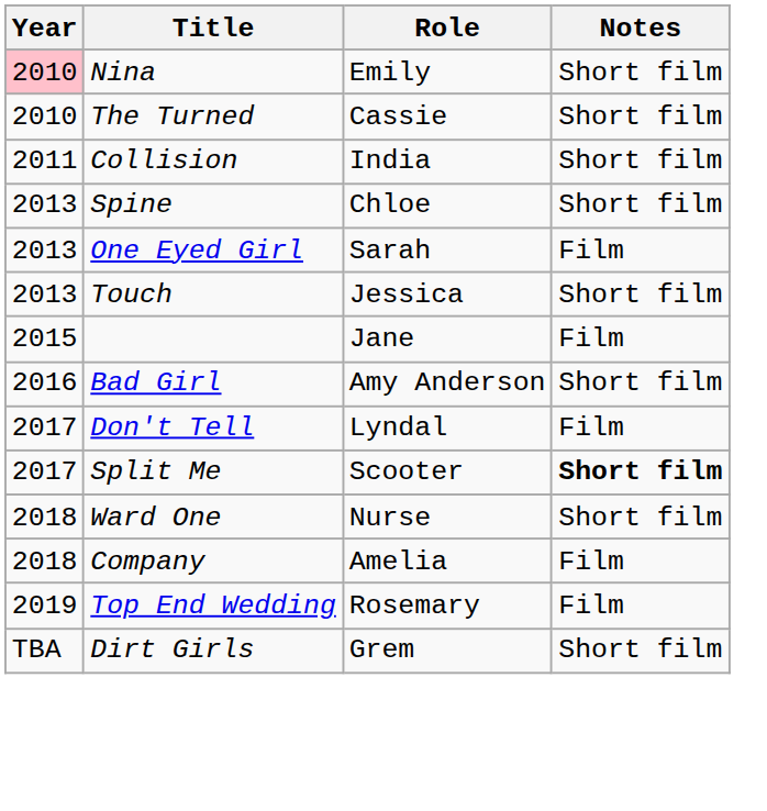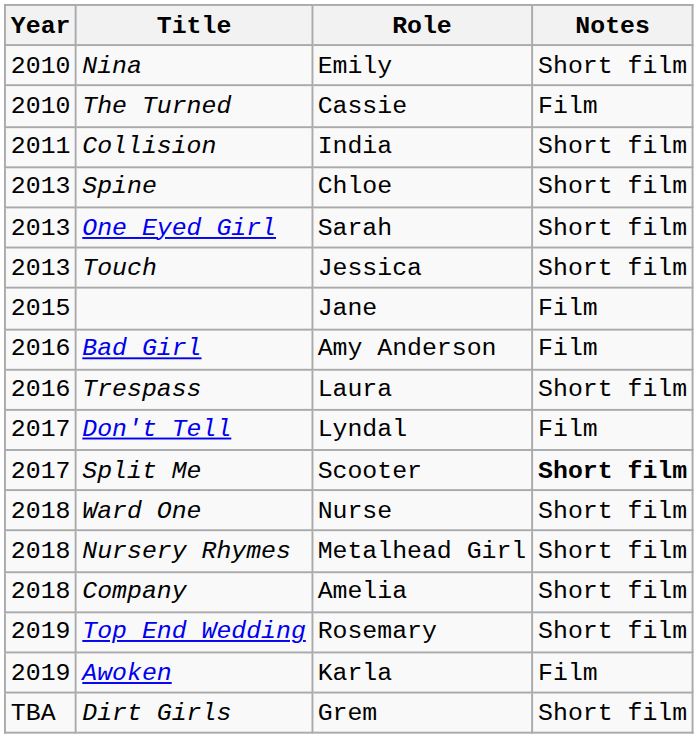Nina | Year: pink background -> no background
The Turned | Notes: Short film -> Film
One Eyed Girl | Notes: Film -> Short film
Bad Girl | Notes: Short film -> Film
+ row: 2016 | Trespass | Laura | Short film
+ row: 2018 | Nursery Rhymes | Metalhead Girl | Short film
Company | Notes: Film -> Short film
Top End Wedding | Notes: Film -> Short film
+ row: 2019 | Awoken | Karla | Film
